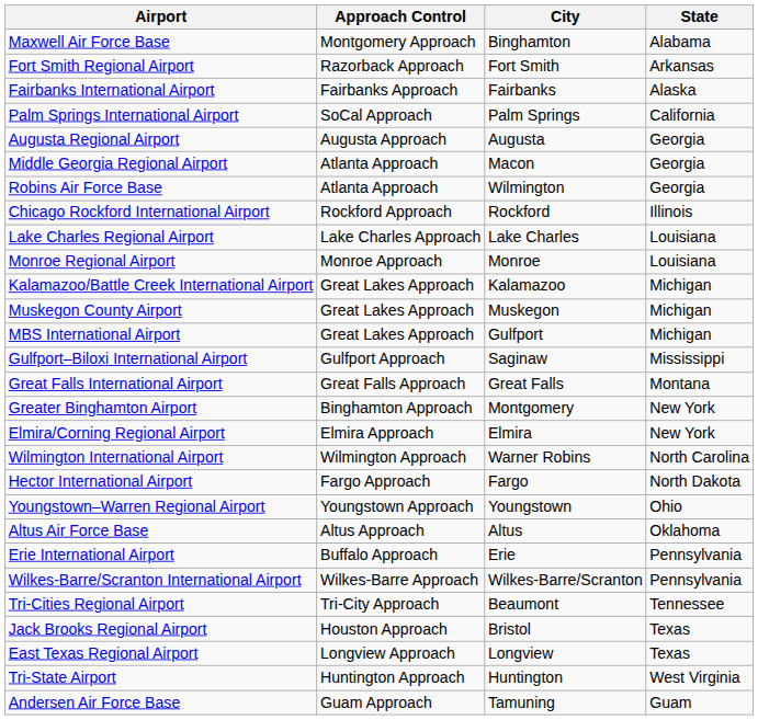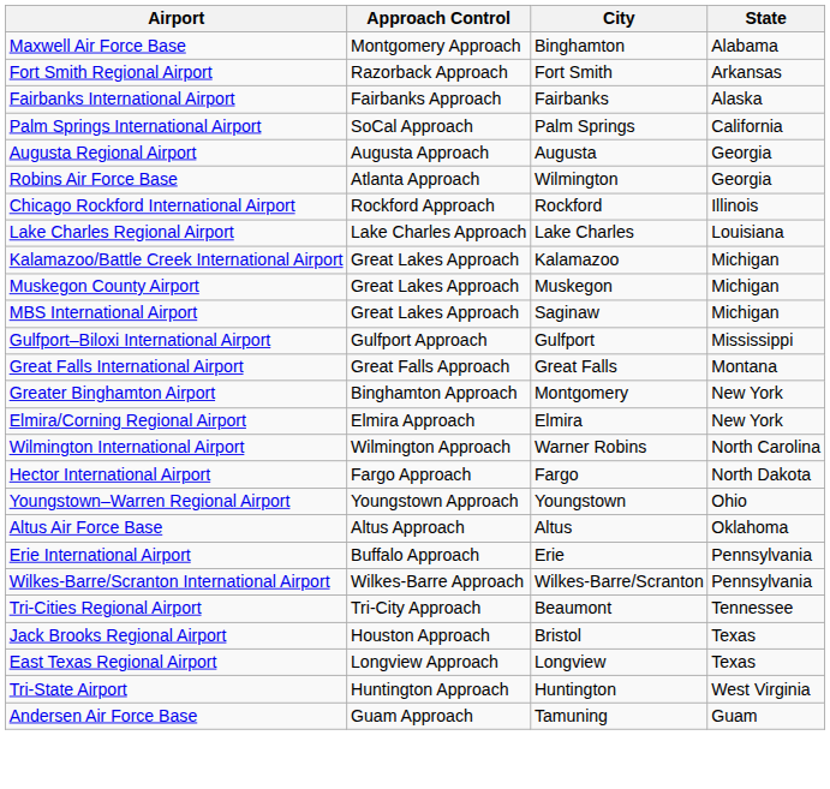- row: Middle Georgia Regional Airport | Atlanta Approach | Macon | Georgia
- row: Monroe Regional Airport | Monroe Approach | Monroe | Louisiana
MBS International Airport | City: Gulfport -> Saginaw
Gulfport–Biloxi International Airport | City: Saginaw -> Gulfport
